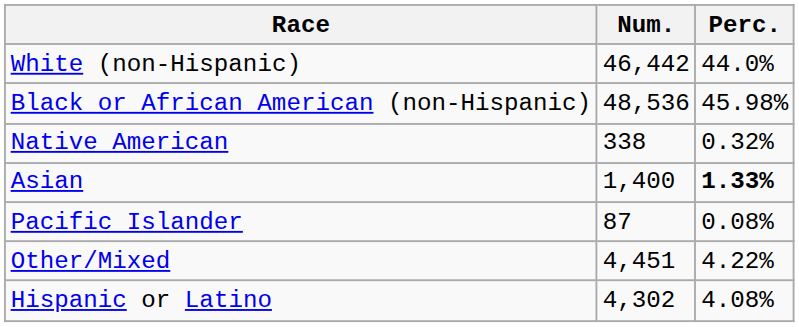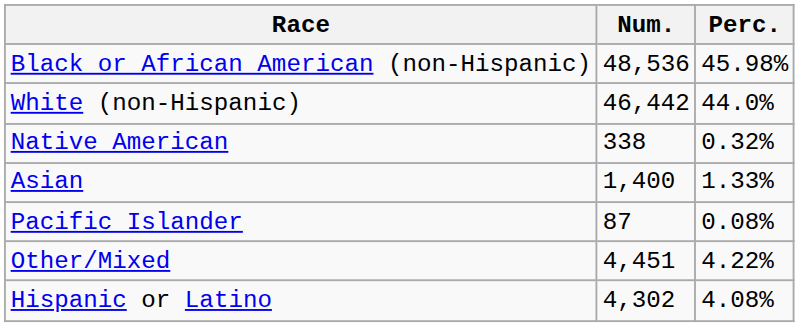rows swapped: White (non-Hispanic) <-> Black or African American (non-Hispanic)
Asian | Perc.: bold -> normal
